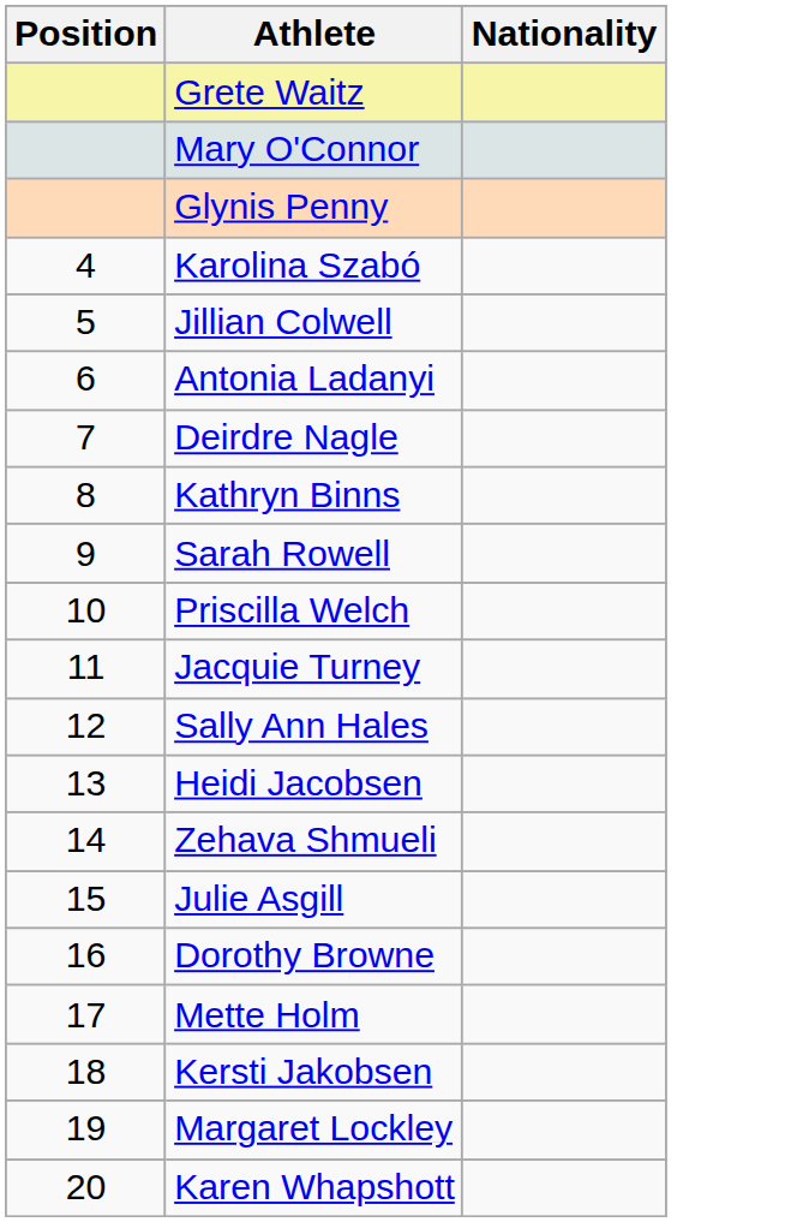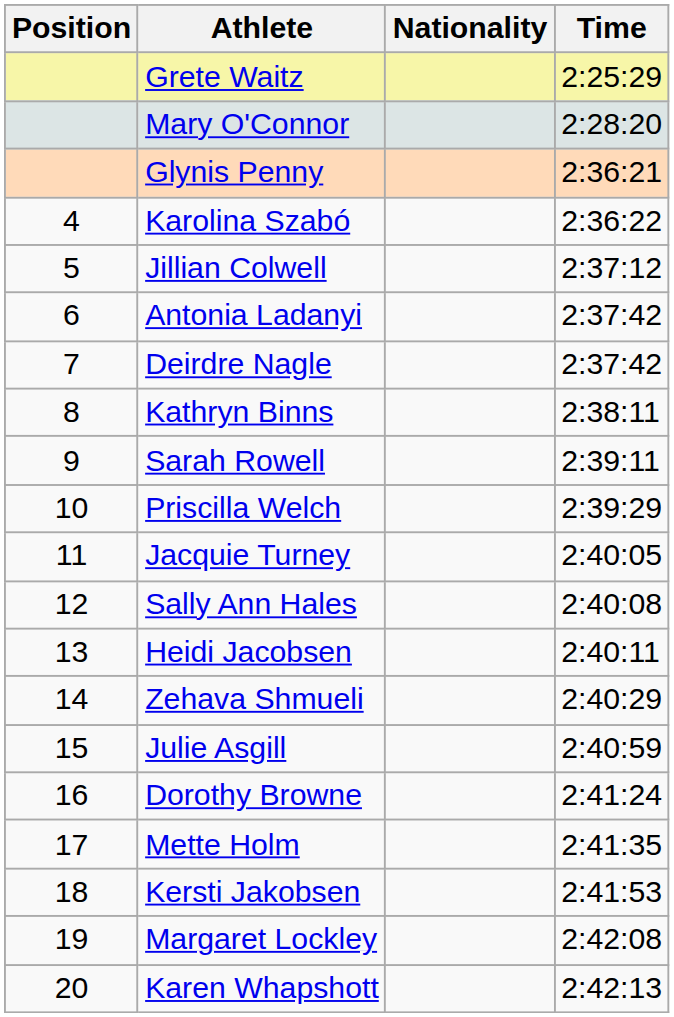+ column: Time | 2:25:29 | 2:28:20 | 2:36:21 | 2:36:22 | 2:37:12 | 2:37:42 | 2:37:42 | 2:38:11 | 2:39:11 | 2:39:29 | 2:40:05 | 2:40:08 | 2:40:11 | 2:40:29 | 2:40:59 | 2:41:24 | 2:41:35 | 2:41:53 | 2:42:08 | 2:42:13
